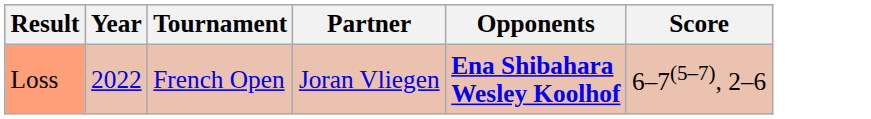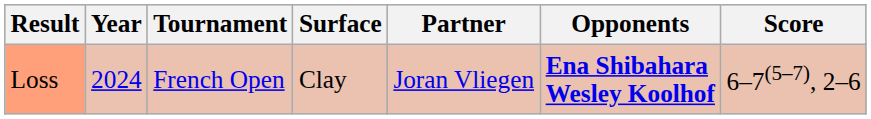+ column: Surface | Clay
Loss | Year: 2022 -> 2024
